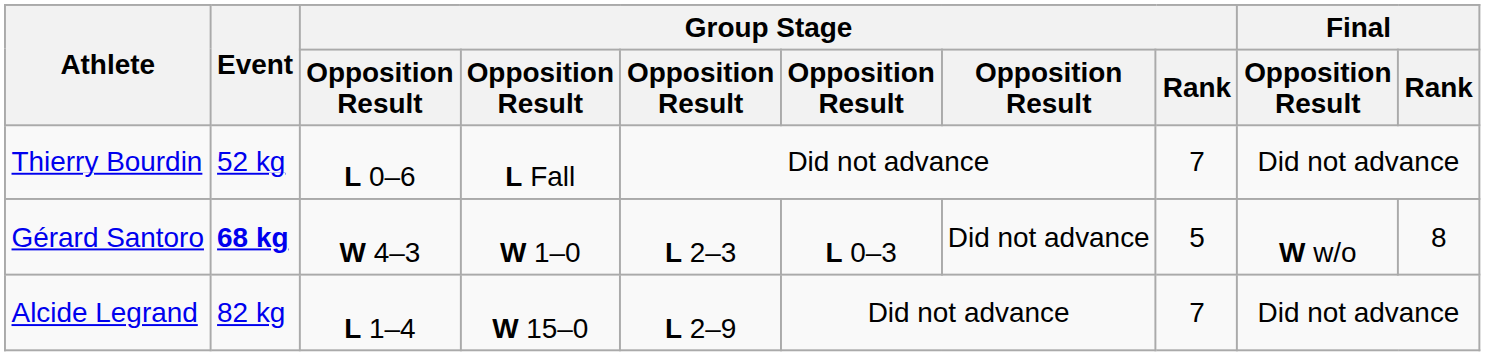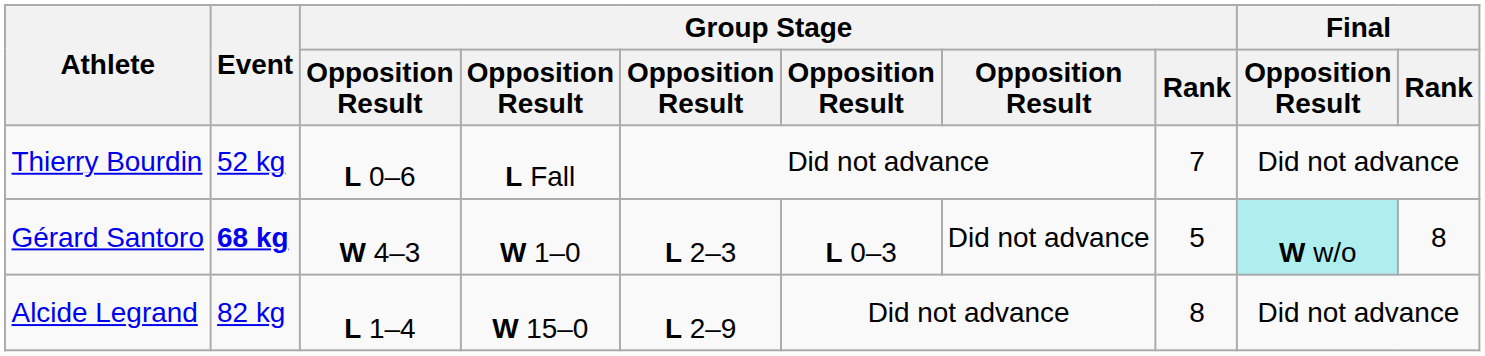Gérard Santoro | Final / Opposition Result: no background -> paleturquoise background
Alcide Legrand | Group Stage / Rank: 7 -> 8
